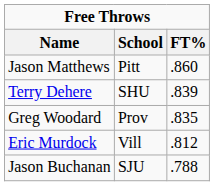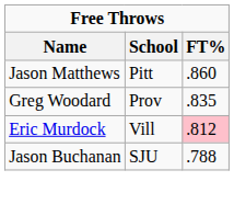- row: Terry Dehere | SHU | .839
Eric Murdock | FT%: no background -> pink background
